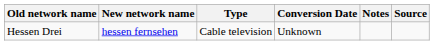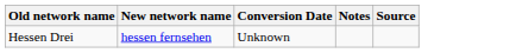- column: Type | Cable television
